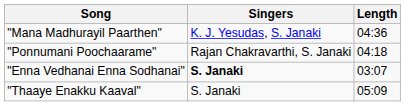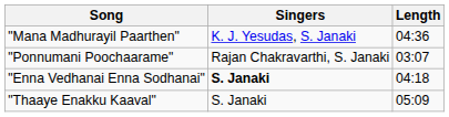"Ponnumani Poochaarame" | Length: 04:18 -> 03:07
"Enna Vedhanai Enna Sodhanai" | Length: 03:07 -> 04:18
